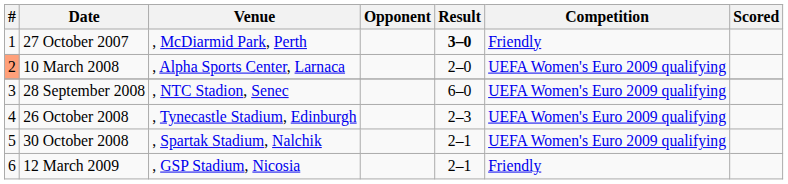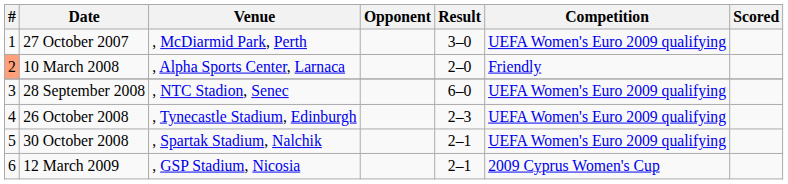27 October 2007 | Result: bold -> normal
27 October 2007 | Competition: Friendly -> UEFA Women's Euro 2009 qualifying
10 March 2008 | Competition: UEFA Women's Euro 2009 qualifying -> Friendly
12 March 2009 | Competition: Friendly -> 2009 Cyprus Women's Cup
